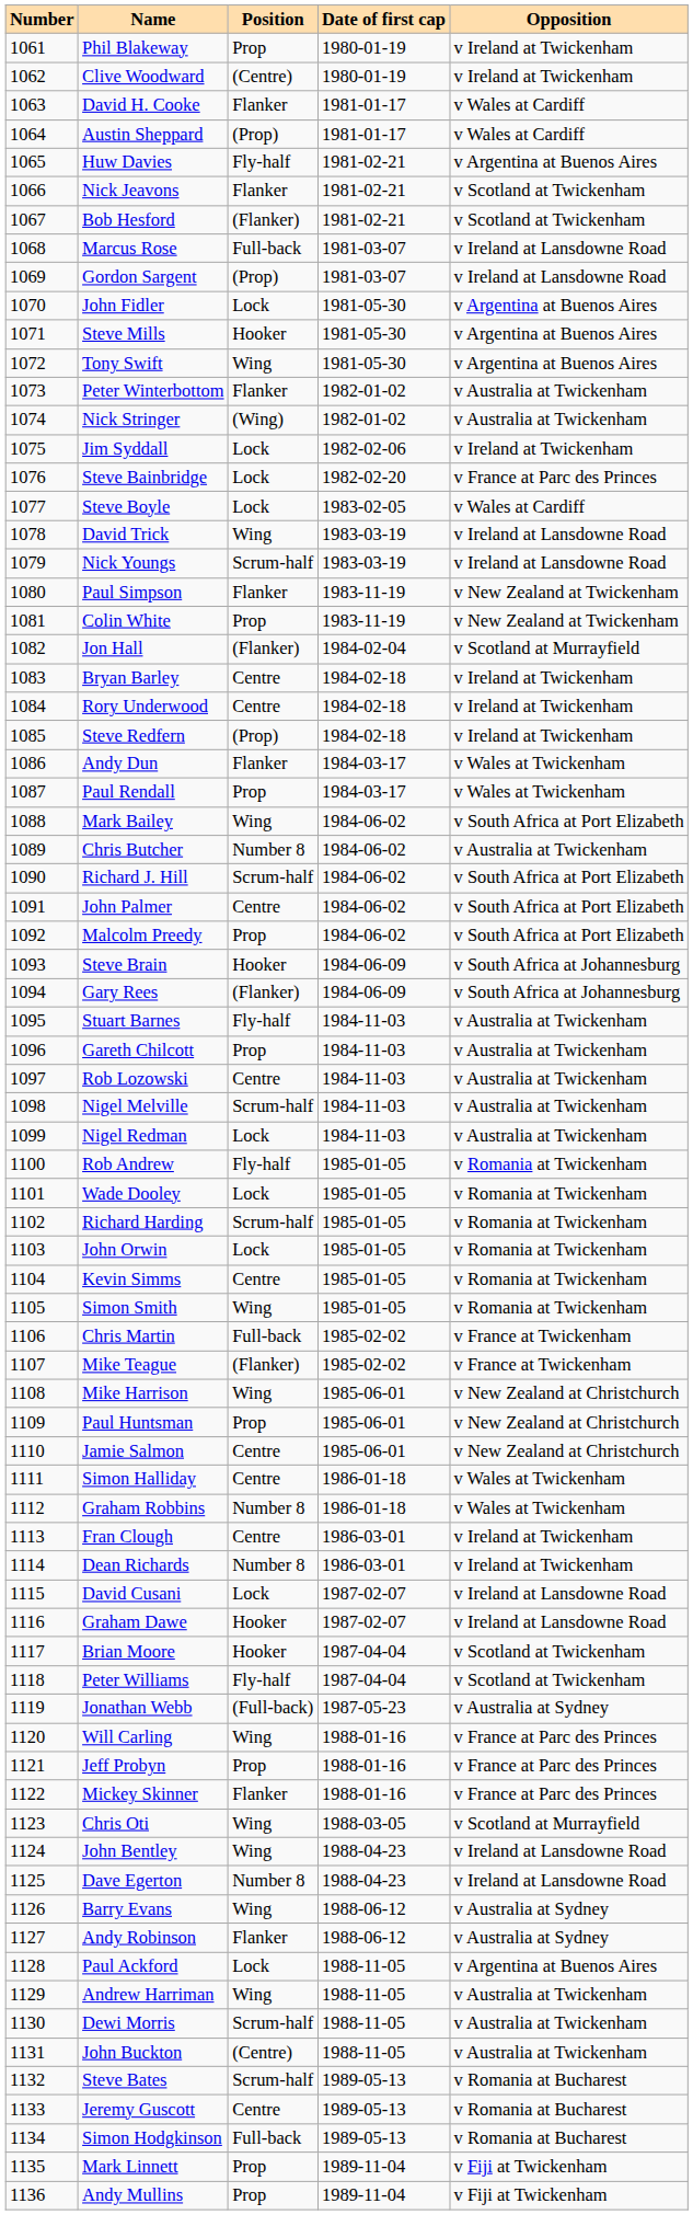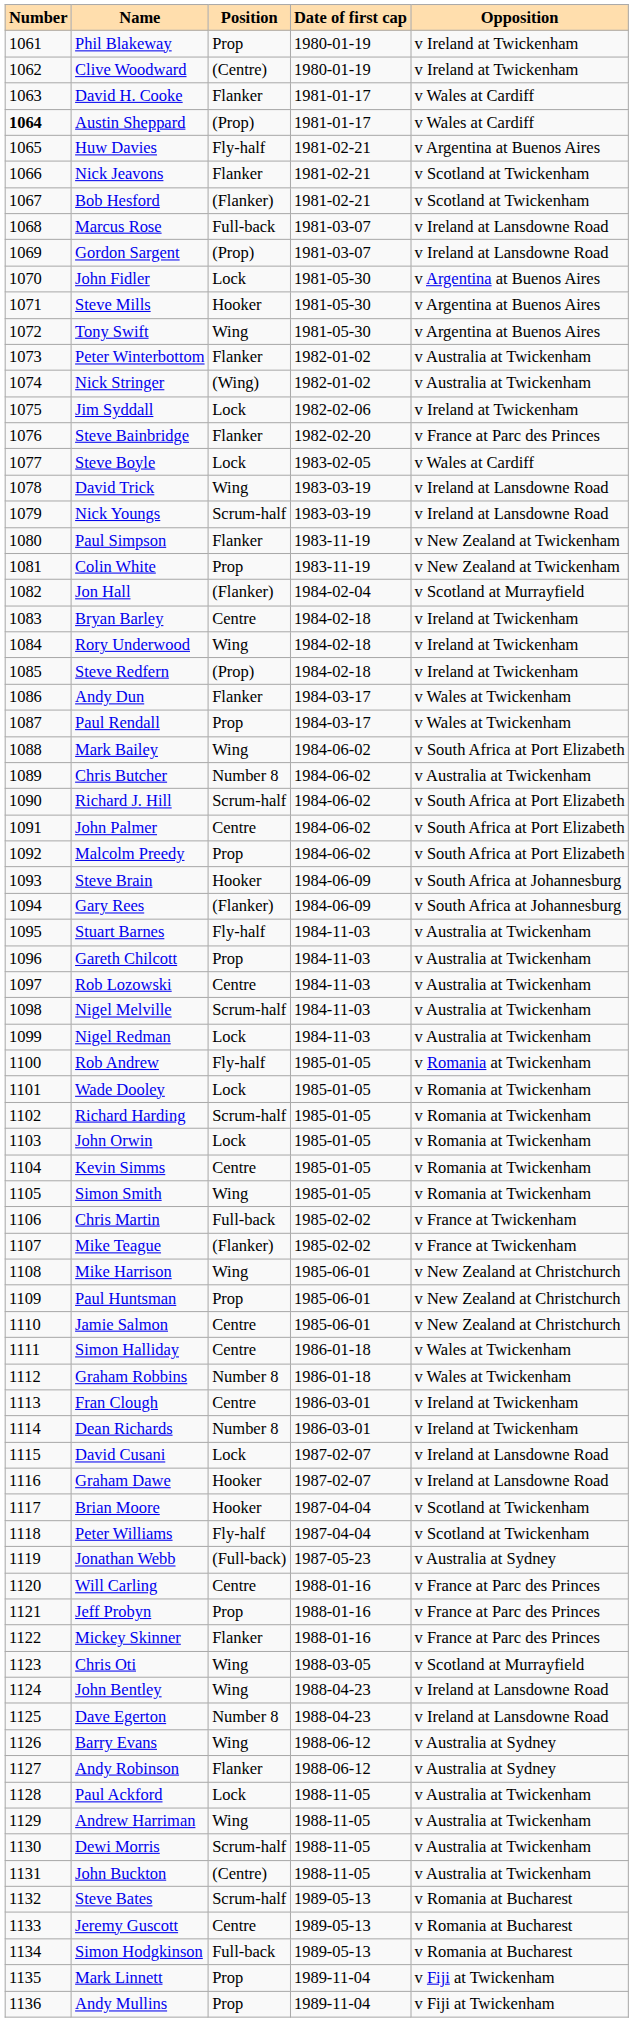Austin Sheppard | Number: normal -> bold
Steve Bainbridge | Position: Lock -> Flanker
Rory Underwood | Position: Centre -> Wing
Will Carling | Position: Wing -> Centre
Paul Ackford | Opposition: v Argentina at Buenos Aires -> v Australia at Twickenham
